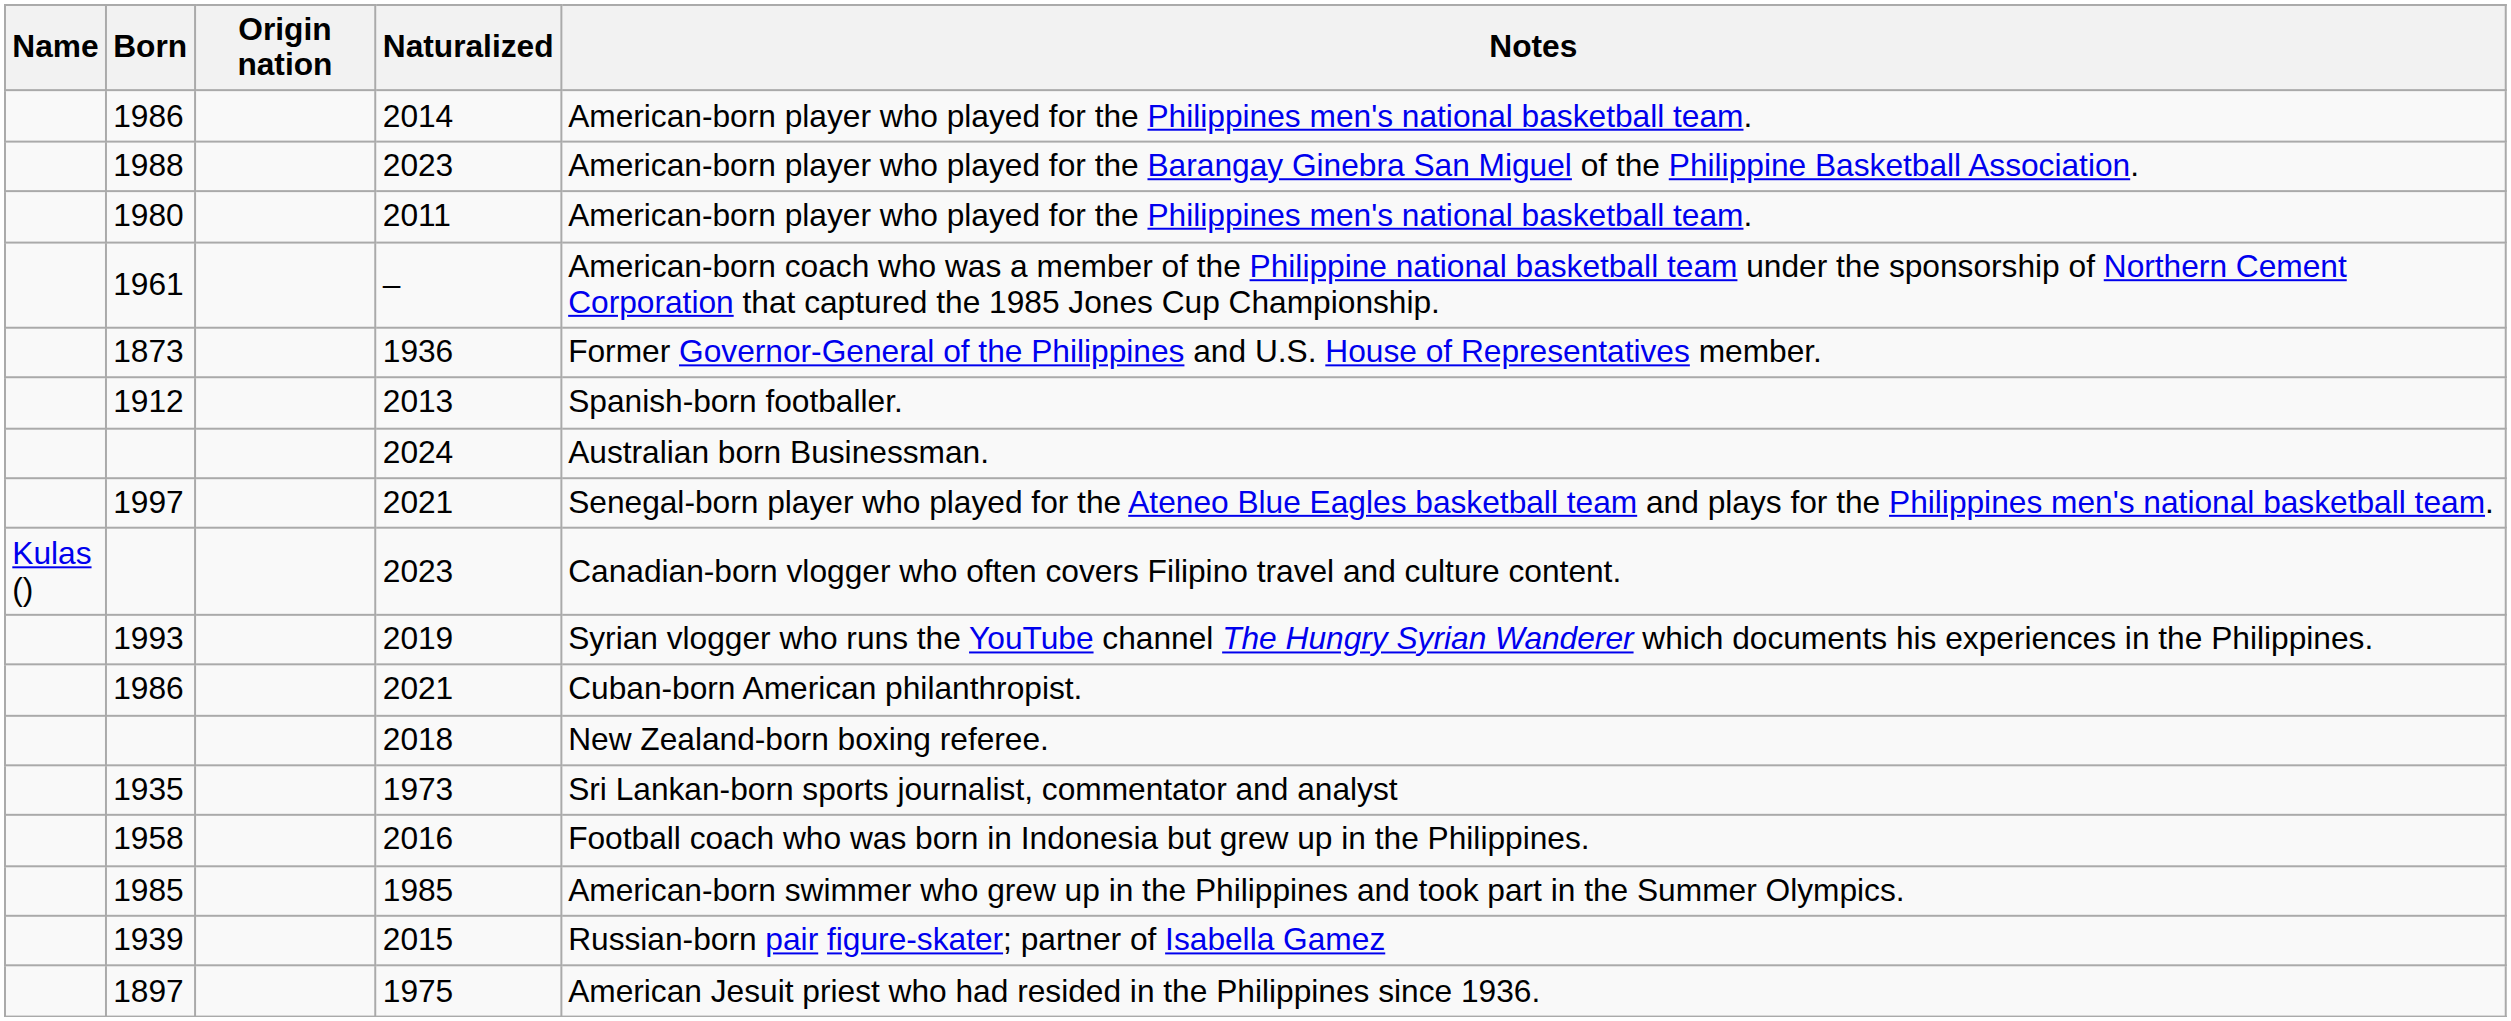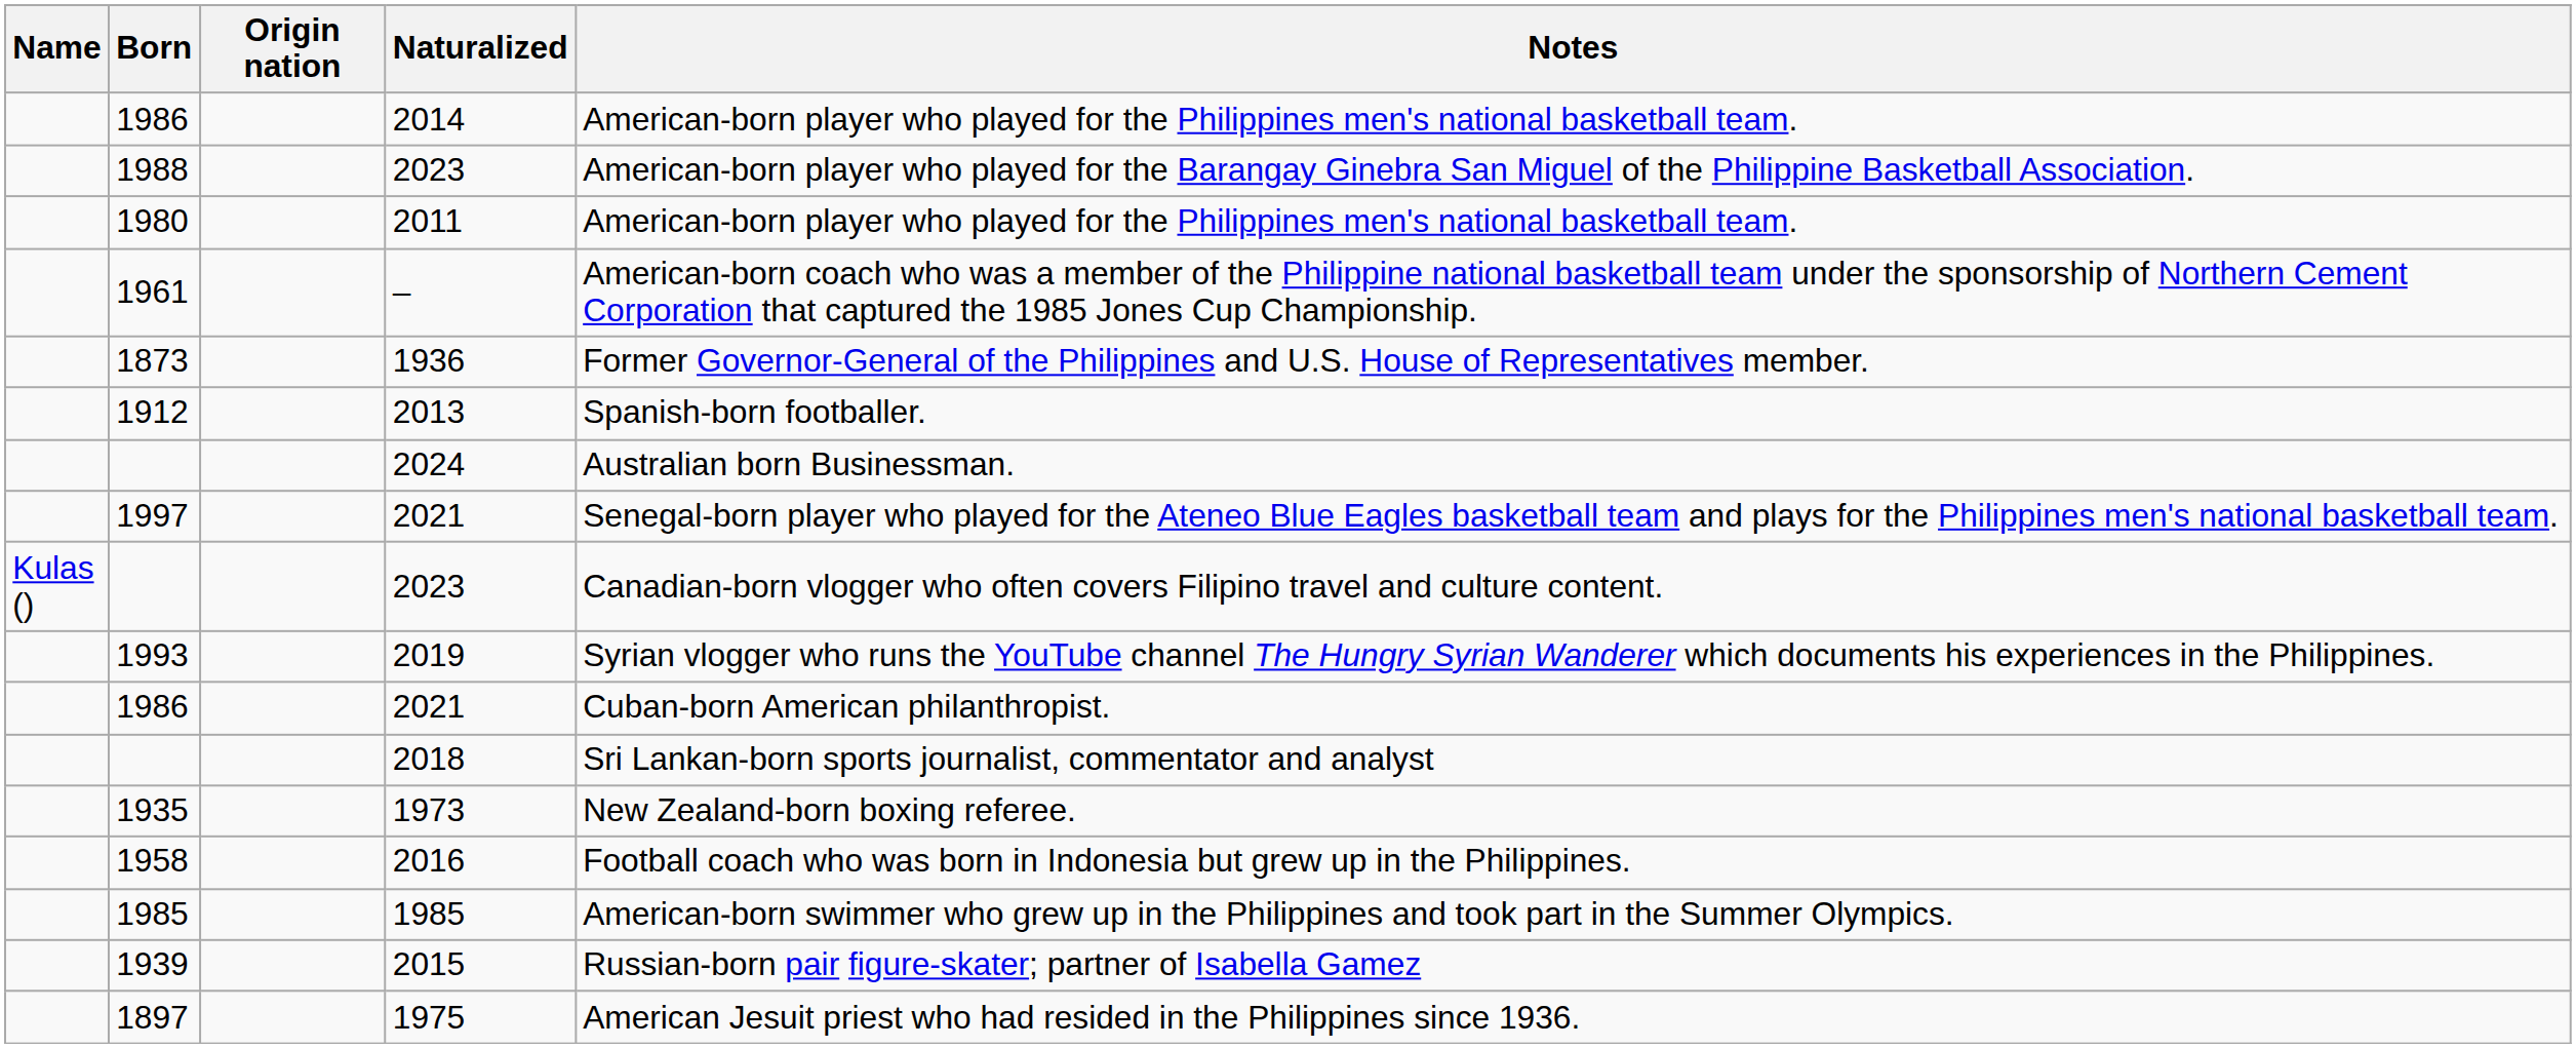2018 | Notes: New Zealand-born boxing referee. -> Sri Lankan-born sports journalist, commentator and analyst
1973 | Notes: Sri Lankan-born sports journalist, commentator and analyst -> New Zealand-born boxing referee.
